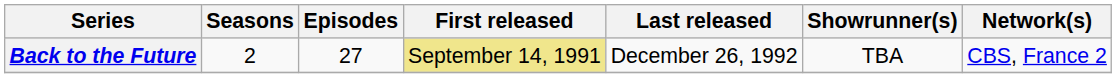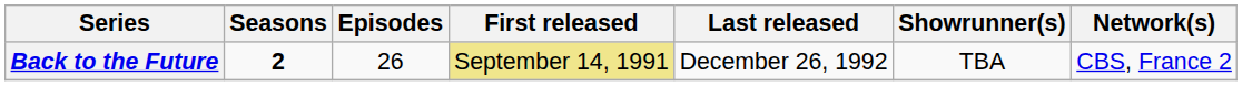Back to the Future | Seasons: normal -> bold
Back to the Future | Episodes: 27 -> 26
